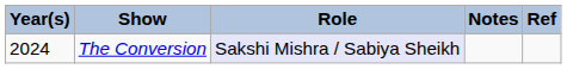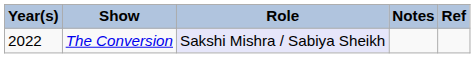The Conversion | Year(s): 2024 -> 2022
